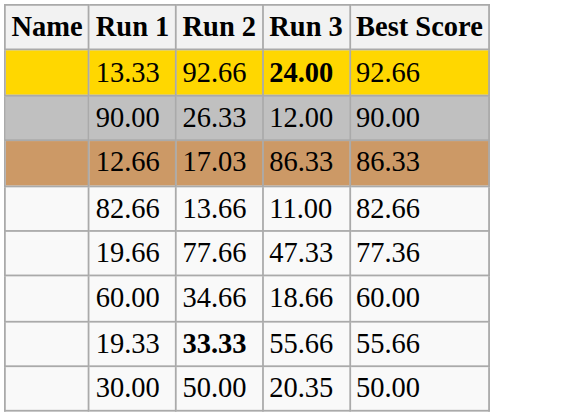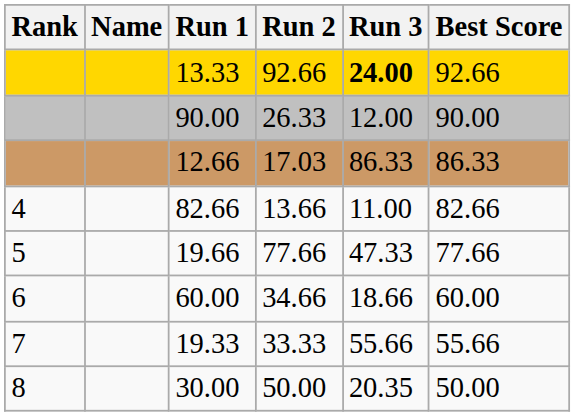+ column: Rank | 4 | 5 | 6 | 7 | 8
19.66 | Best Score: 77.36 -> 77.66
19.33 | Run 2: bold -> normal
